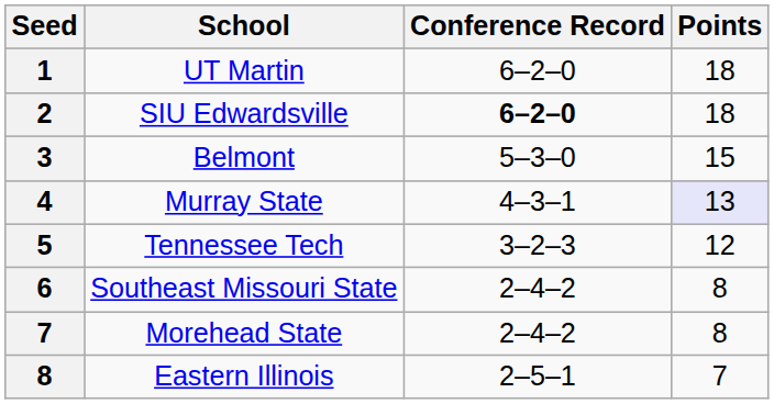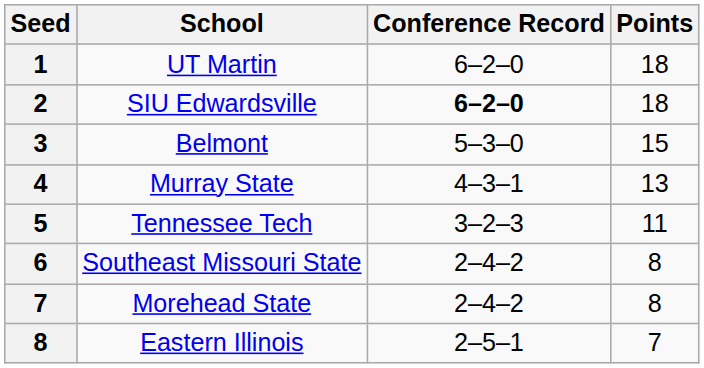Murray State | Points: lavender background -> no background
Tennessee Tech | Points: 12 -> 11
